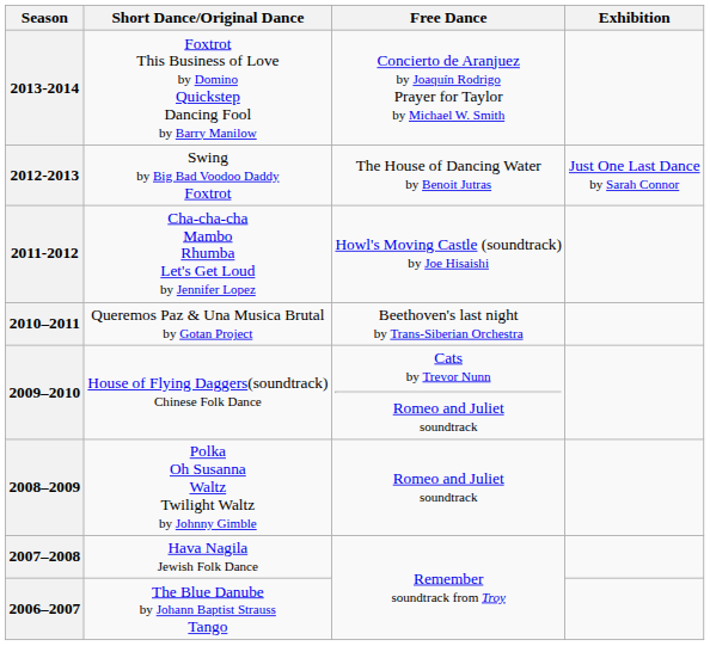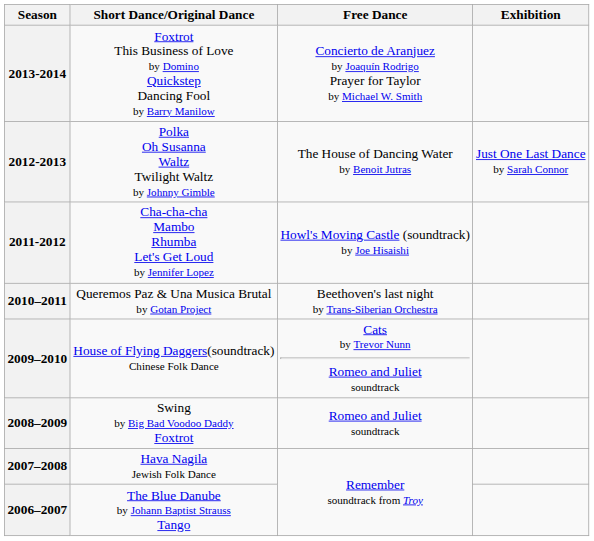2012-2013 | Short Dance/Original Dance: Swing by Big Bad Voodoo Daddy Foxtrot -> Polka Oh Susanna Waltz Twilight Waltz by Johnny Gimble
2008–2009 | Short Dance/Original Dance: Polka Oh Susanna Waltz Twilight Waltz by Johnny Gimble -> Swing by Big Bad Voodoo Daddy Foxtrot
